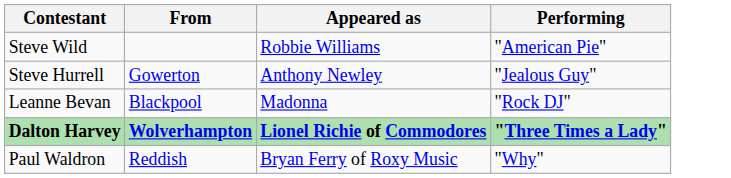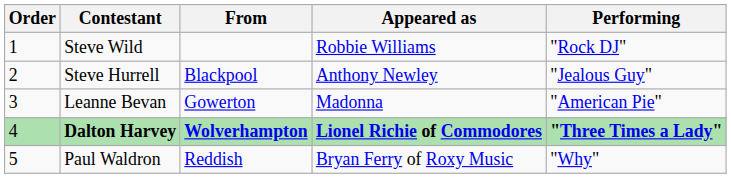+ column: Order | 1 | 2 | 3 | 4 | 5
Steve Wild | Performing: "American Pie" -> "Rock DJ"
Steve Hurrell | From: Gowerton -> Blackpool
Leanne Bevan | From: Blackpool -> Gowerton
Leanne Bevan | Performing: "Rock DJ" -> "American Pie"
